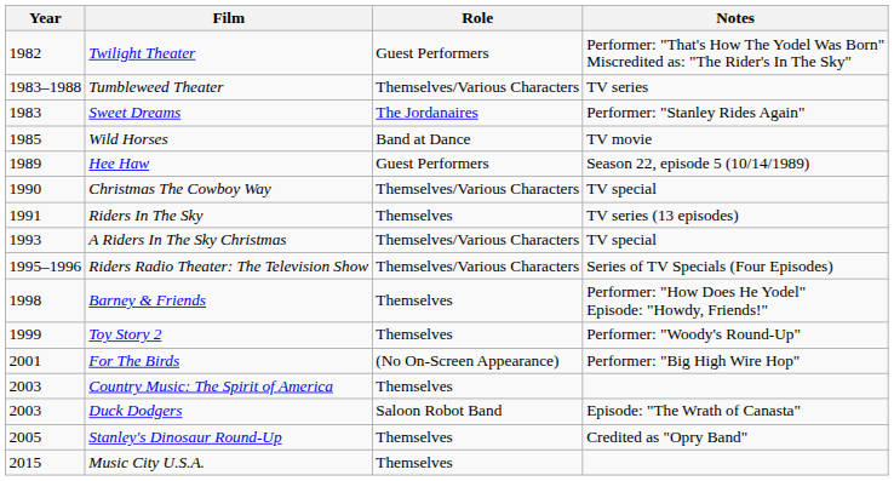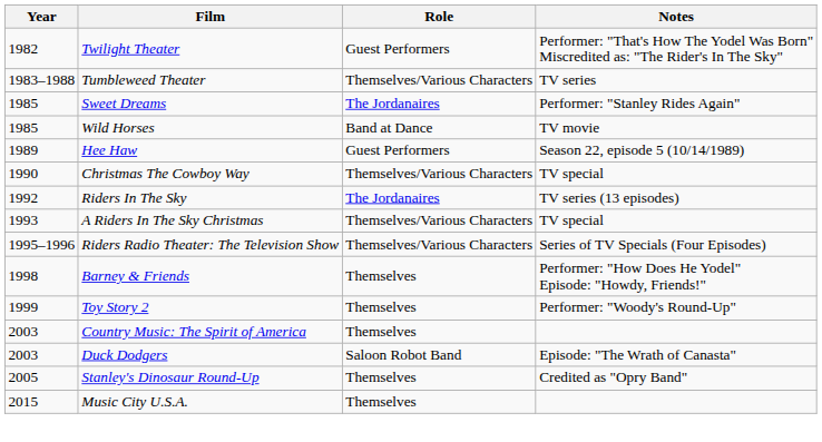Sweet Dreams | Year: 1983 -> 1985
Riders In The Sky | Year: 1991 -> 1992
Riders In The Sky | Role: Themselves -> The Jordanaires
- row: 2001 | For The Birds | (No On-Screen Appearance) | Performer: "Big High Wire Hop"
